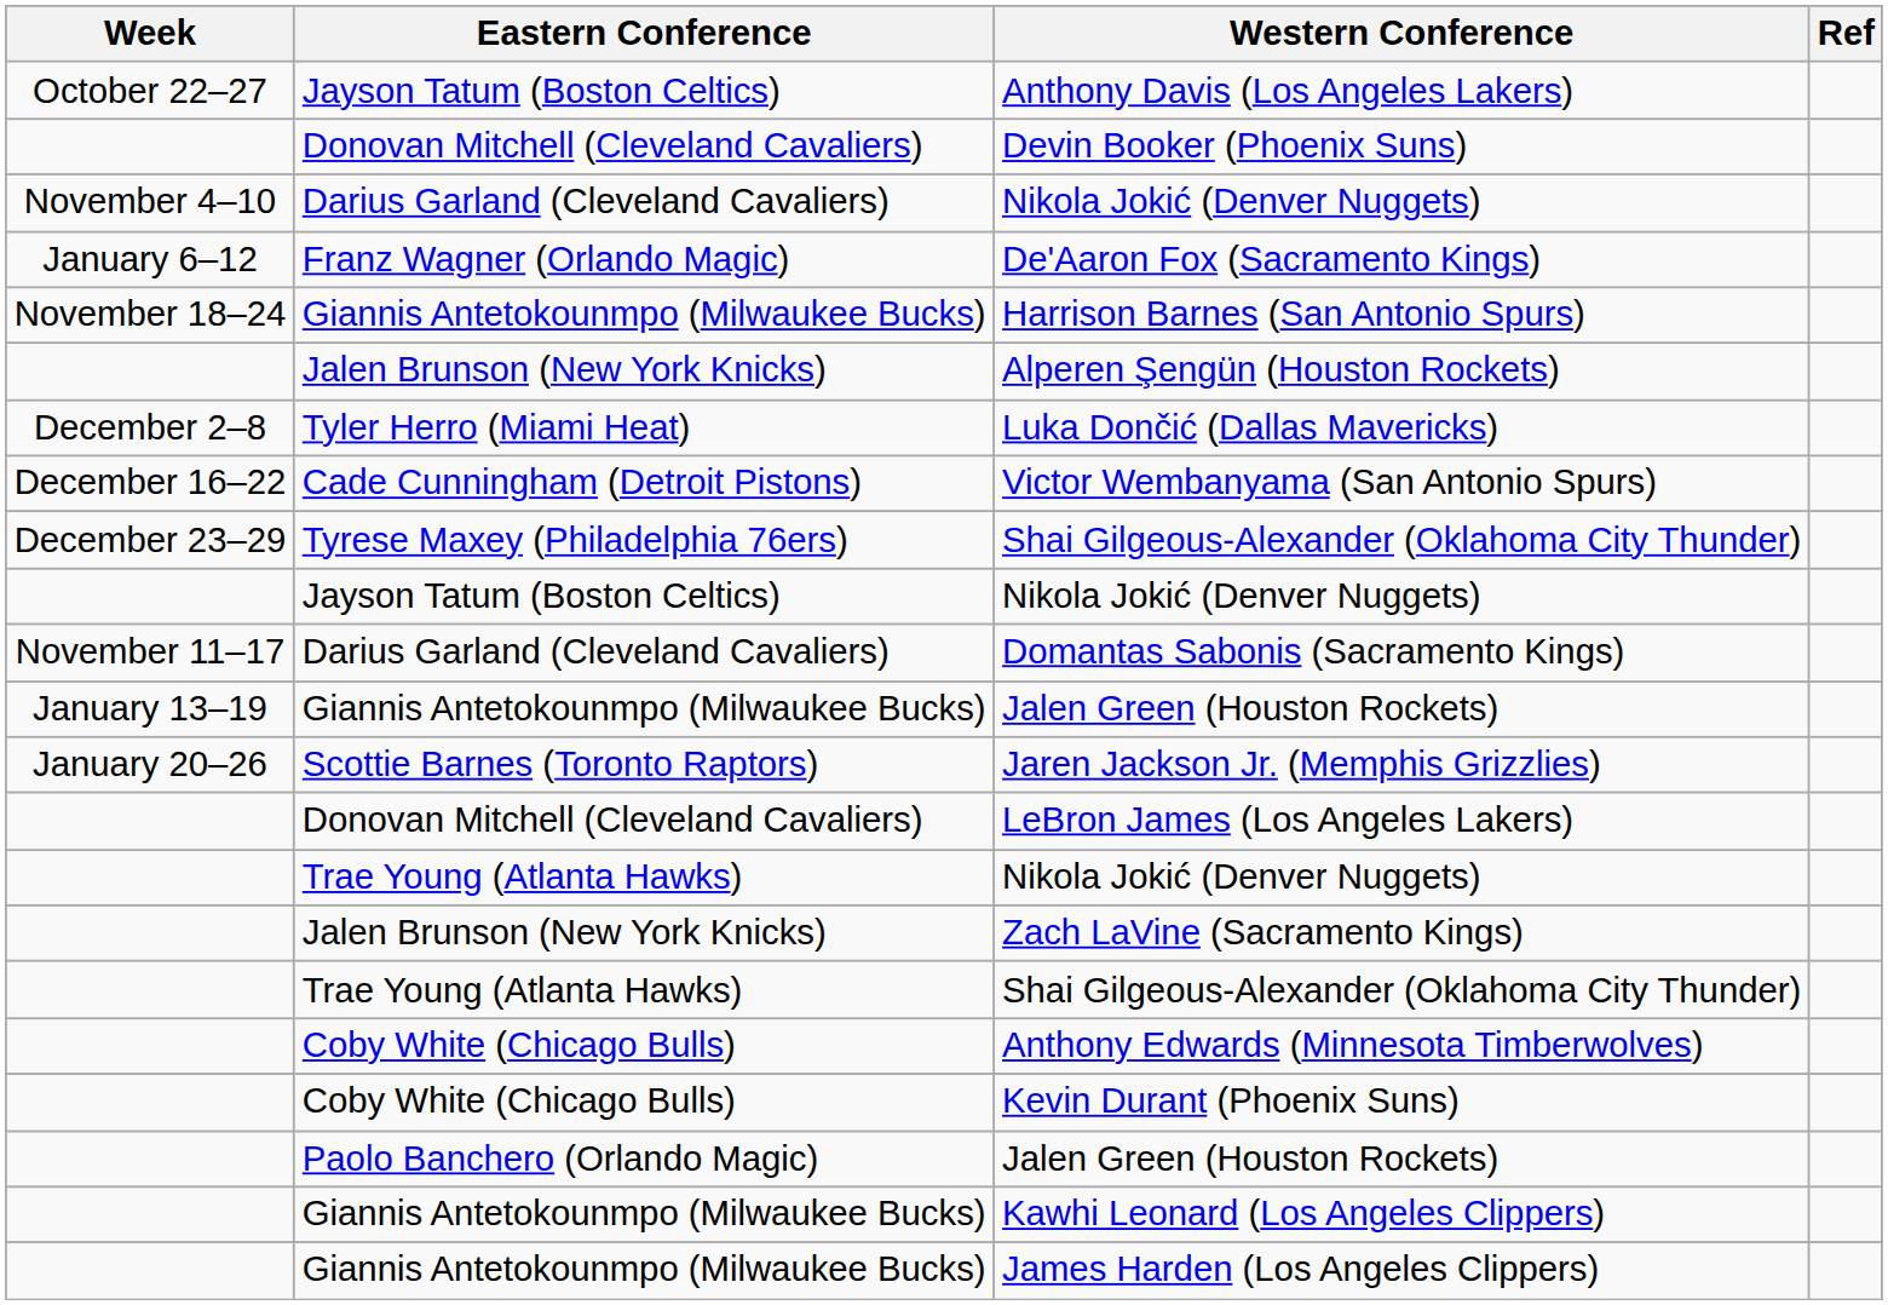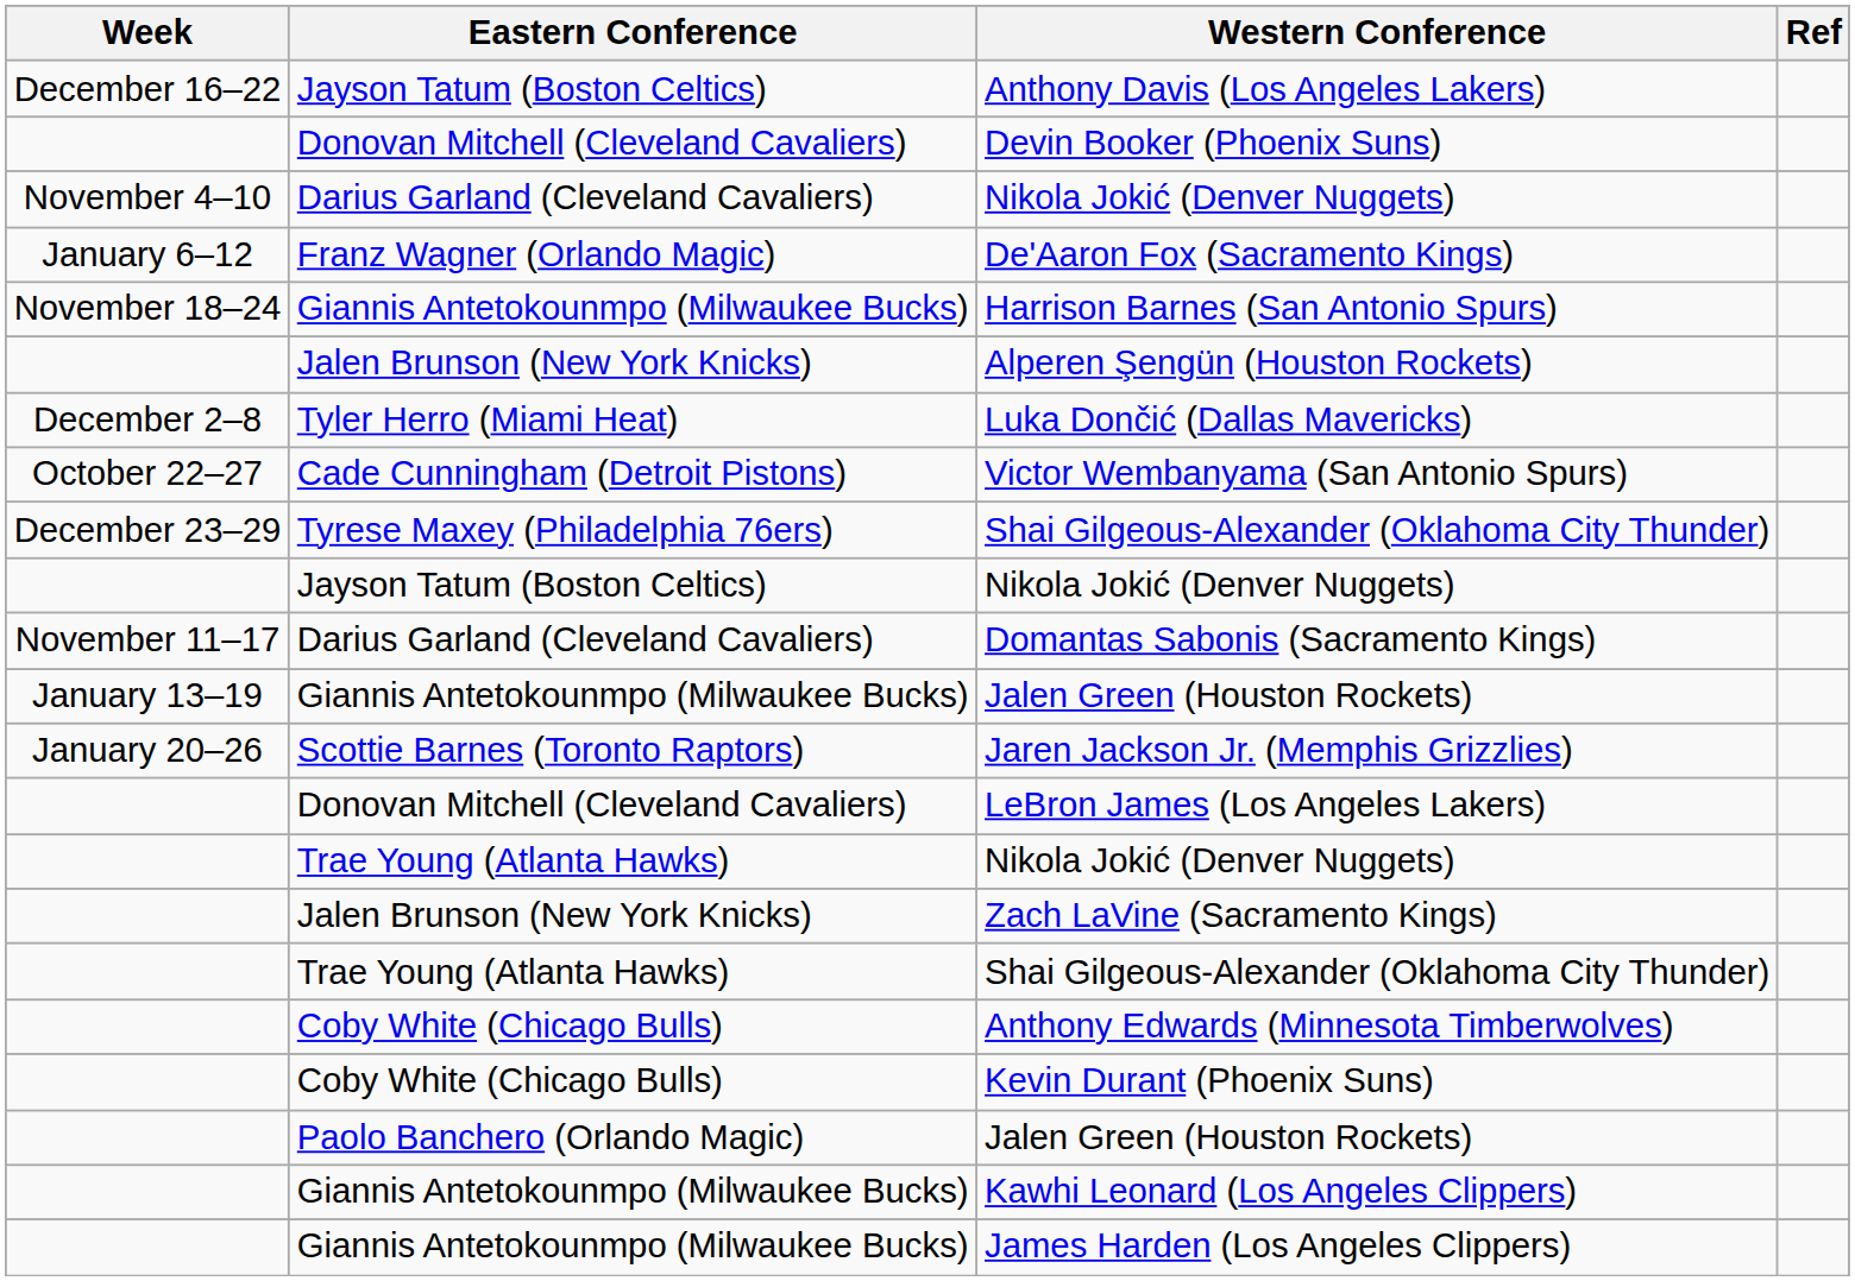Anthony Davis (Los Angeles Lakers) | Week: October 22–27 -> December 16–22
Victor Wembanyama (San Antonio Spurs) | Week: December 16–22 -> October 22–27
